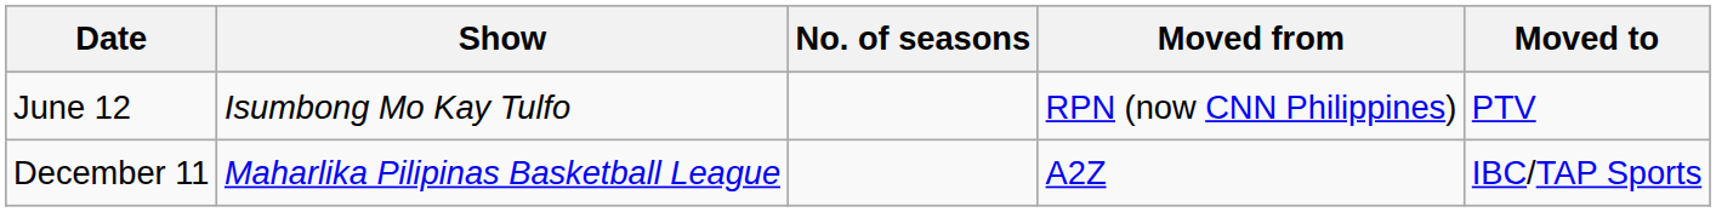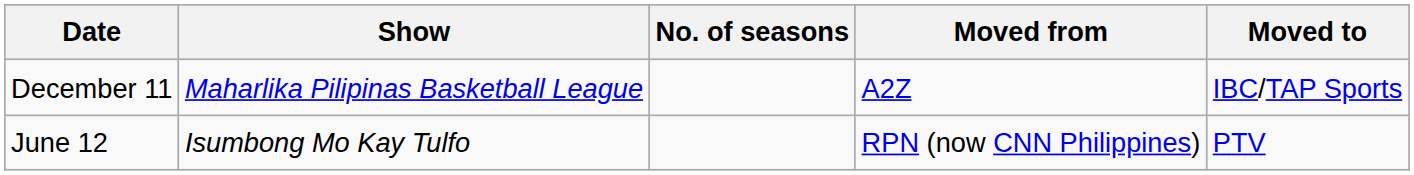rows swapped: June 12 <-> December 11
